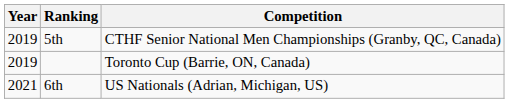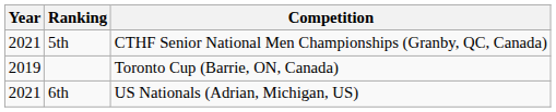5th | Year: 2019 -> 2021
